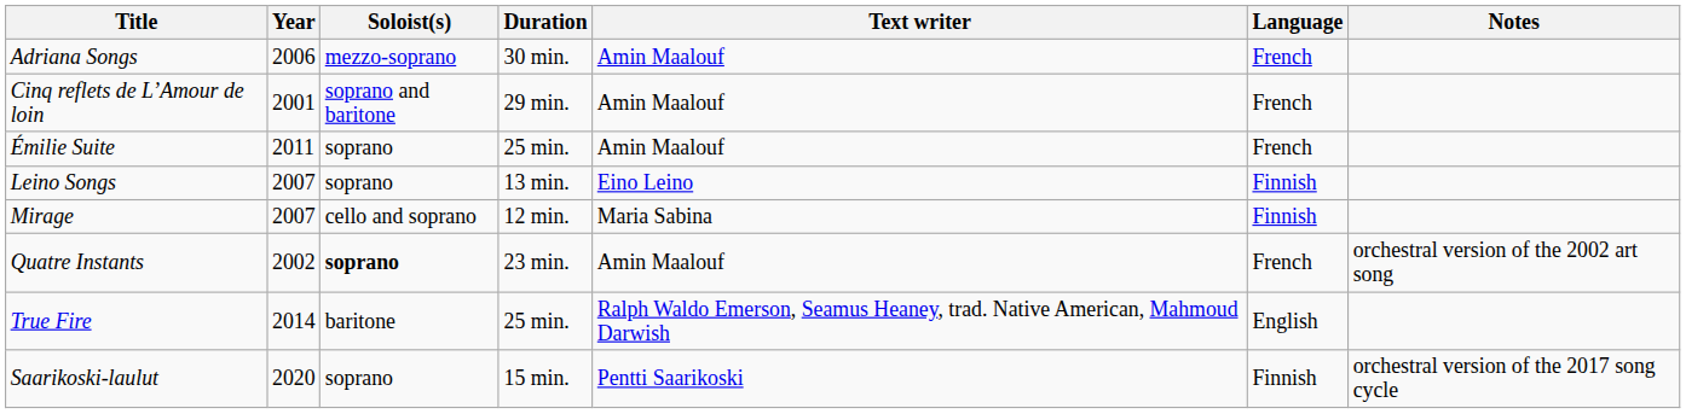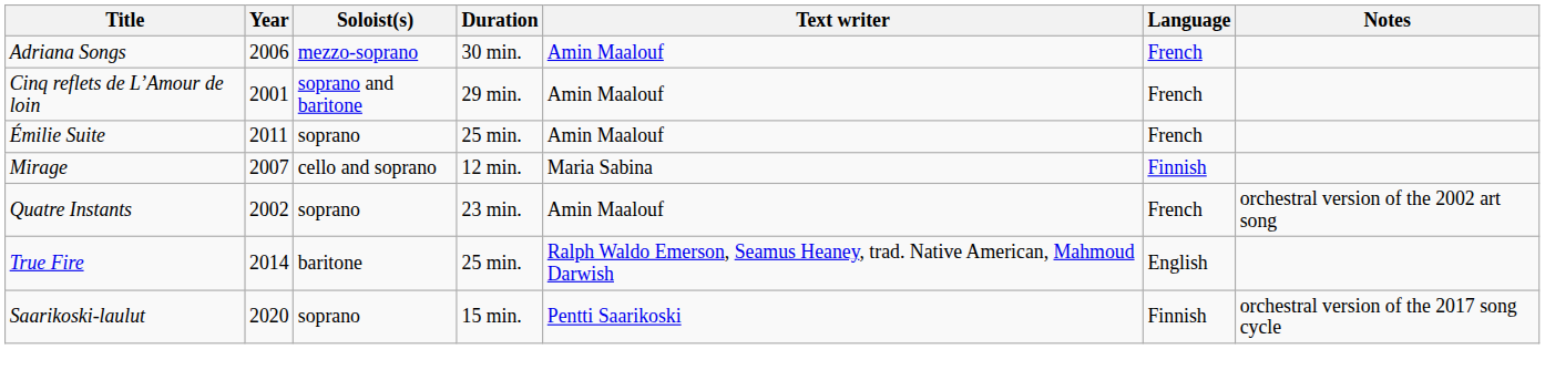- row: Leino Songs | 2007 | soprano | 13 min. | Eino Leino | Finnish
Quatre Instants | Soloist(s): bold -> normal
